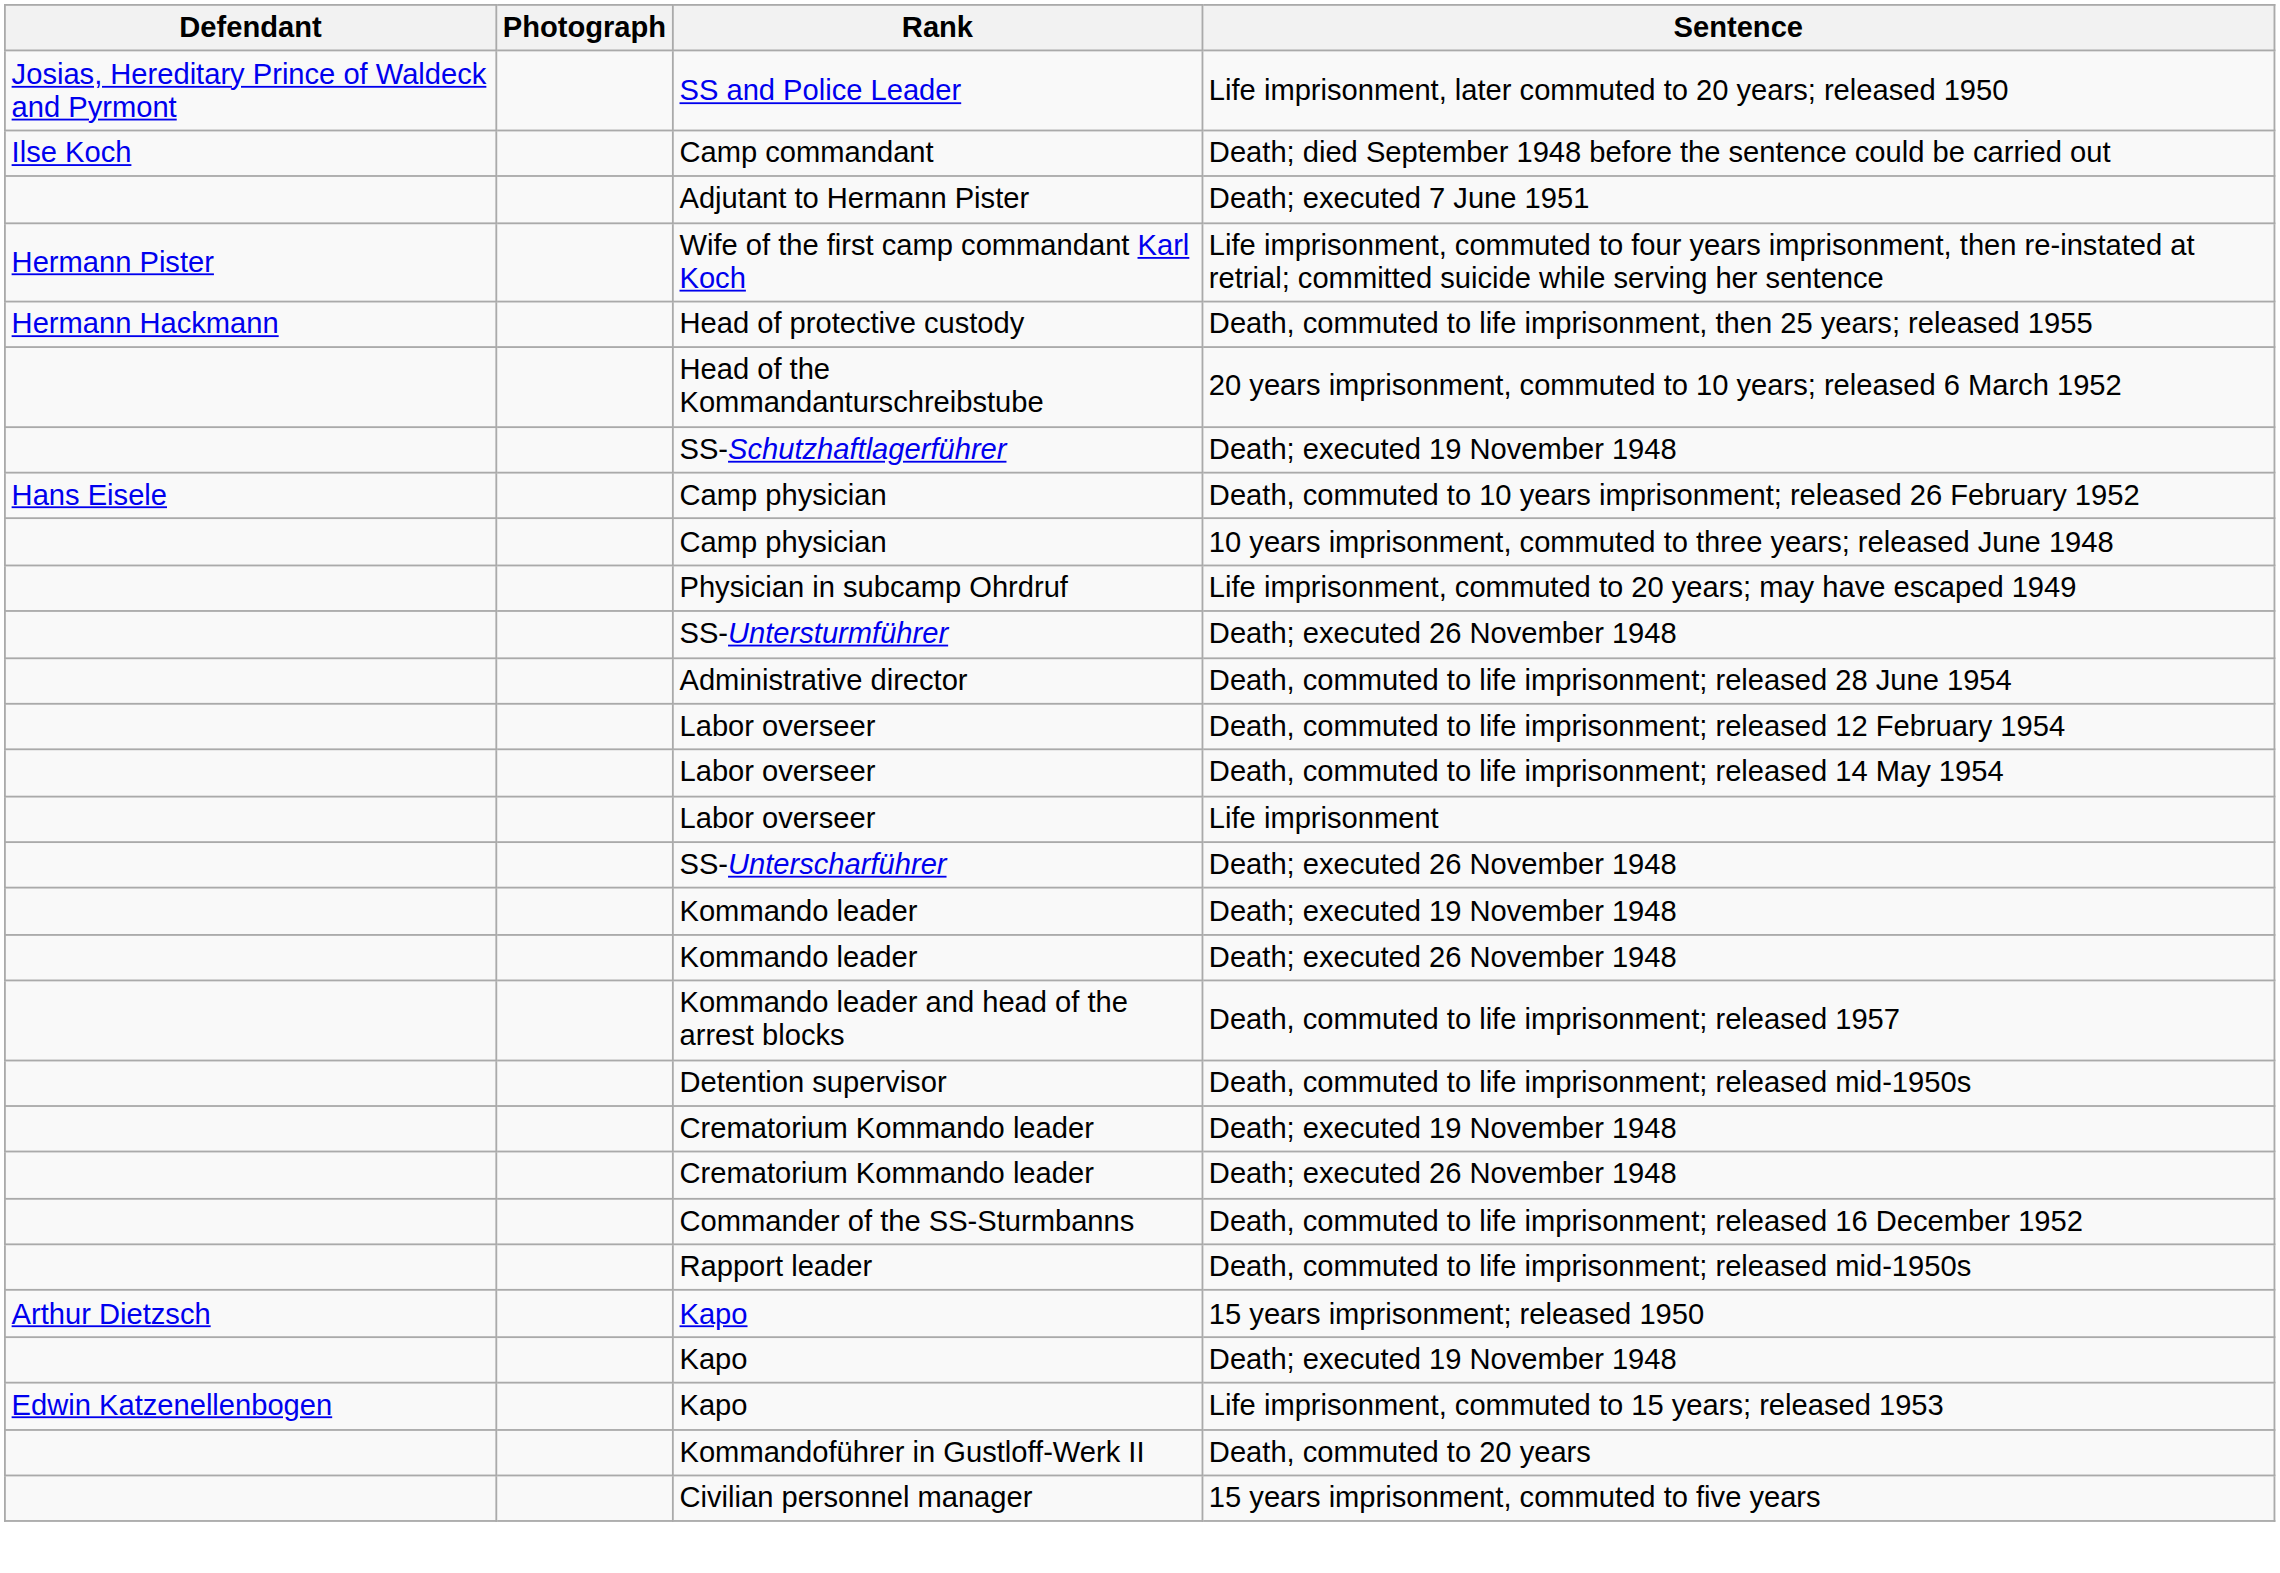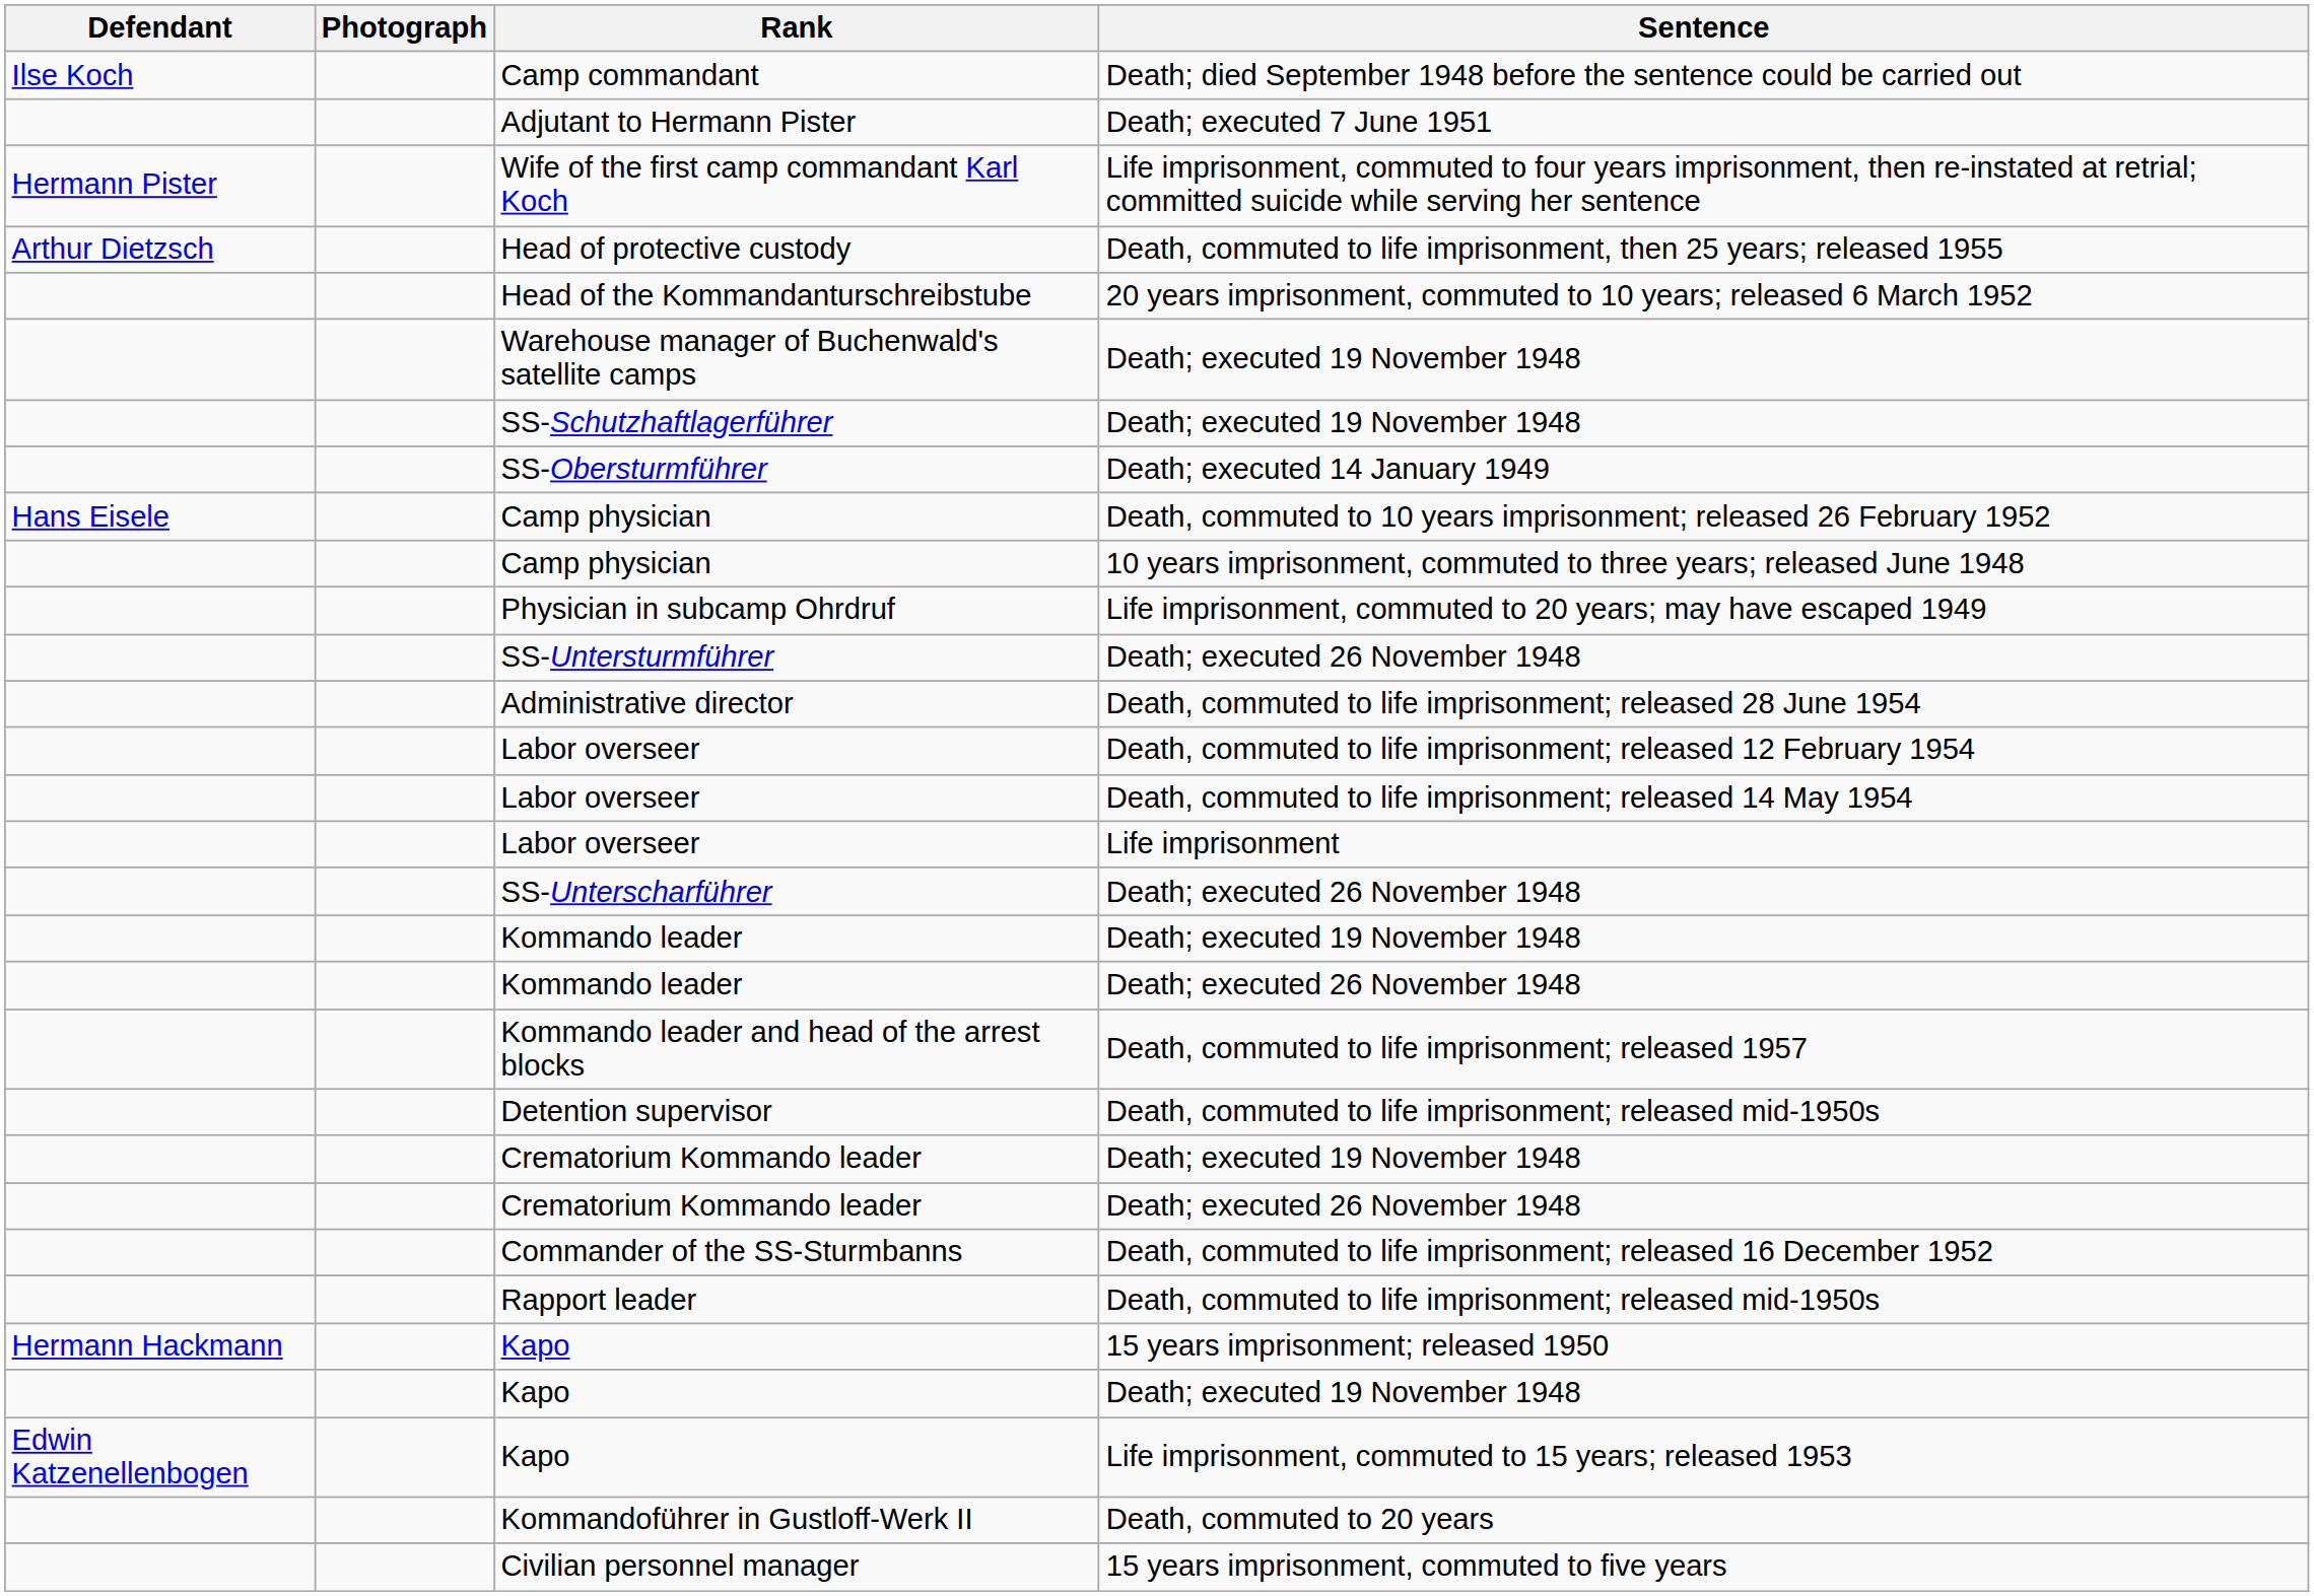- row: Josias, Hereditary Prince of Waldeck and Pyrmont | SS and Police Leader | Life imprisonment, later commuted to 20 years; released 1950
Head of protective custody | Defendant: Hermann Hackmann -> Arthur Dietzsch
+ row: Warehouse manager of Buchenwald's satellite camps | Death; executed 19 November 1948
+ row: SS-Obersturmführer | Death; executed 14 January 1949
Kapo / 15 years imprisonment; released 1950 | Defendant: Arthur Dietzsch -> Hermann Hackmann
